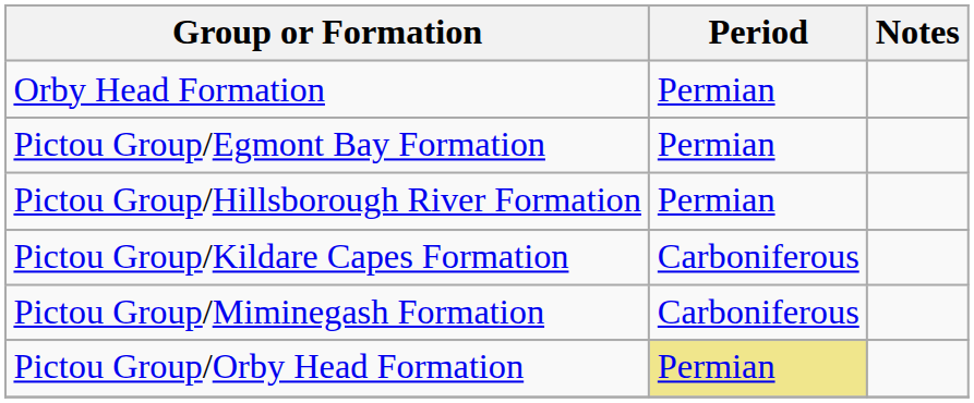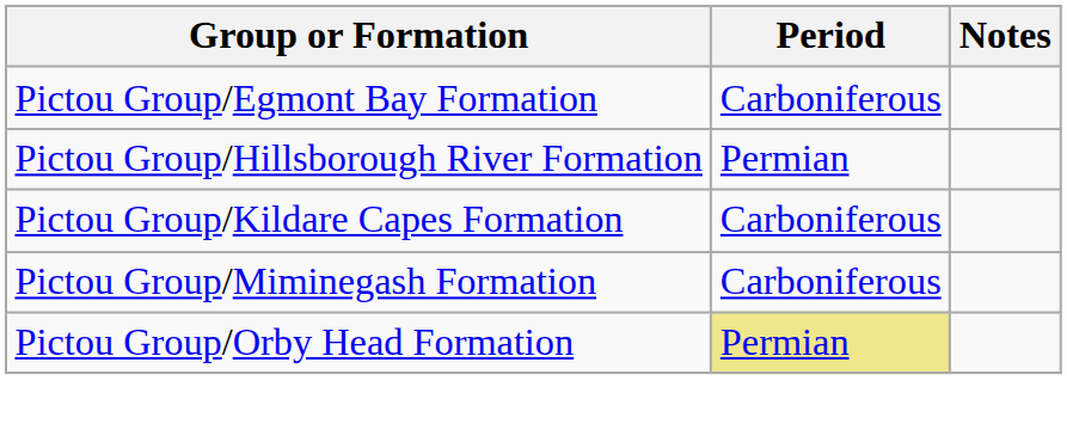- row: Orby Head Formation | Permian
Pictou Group/Egmont Bay Formation | Period: Permian -> Carboniferous
